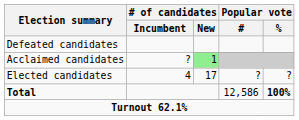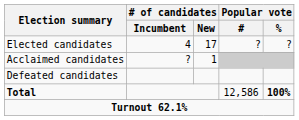rows swapped: Elected candidates <-> Defeated candidates
Acclaimed candidates | # of candidates / New: lightgreen background -> no background
